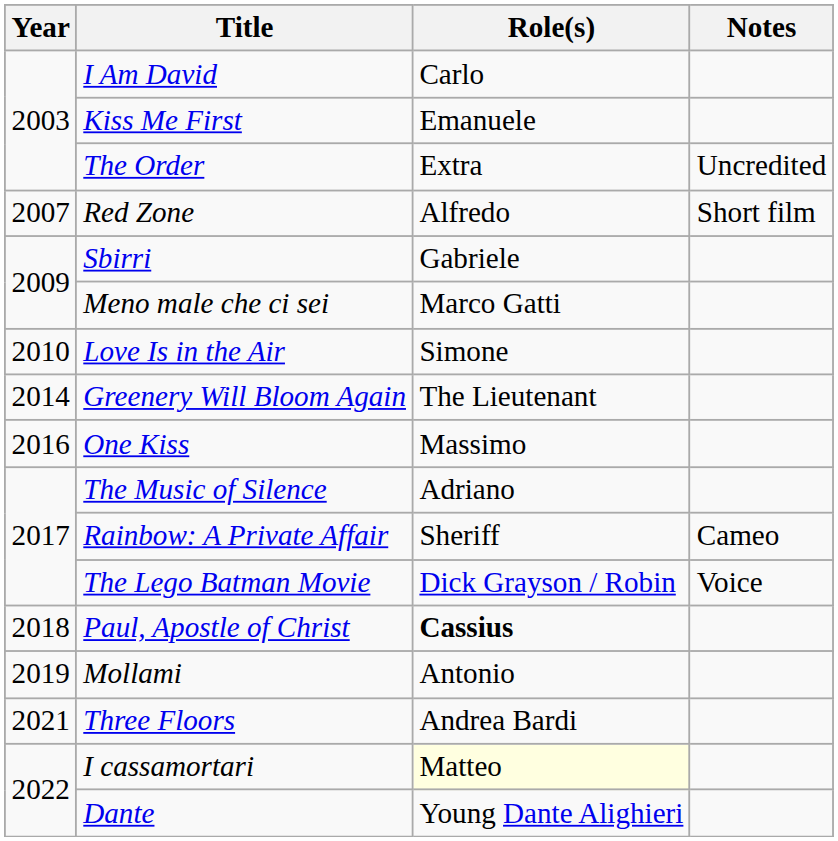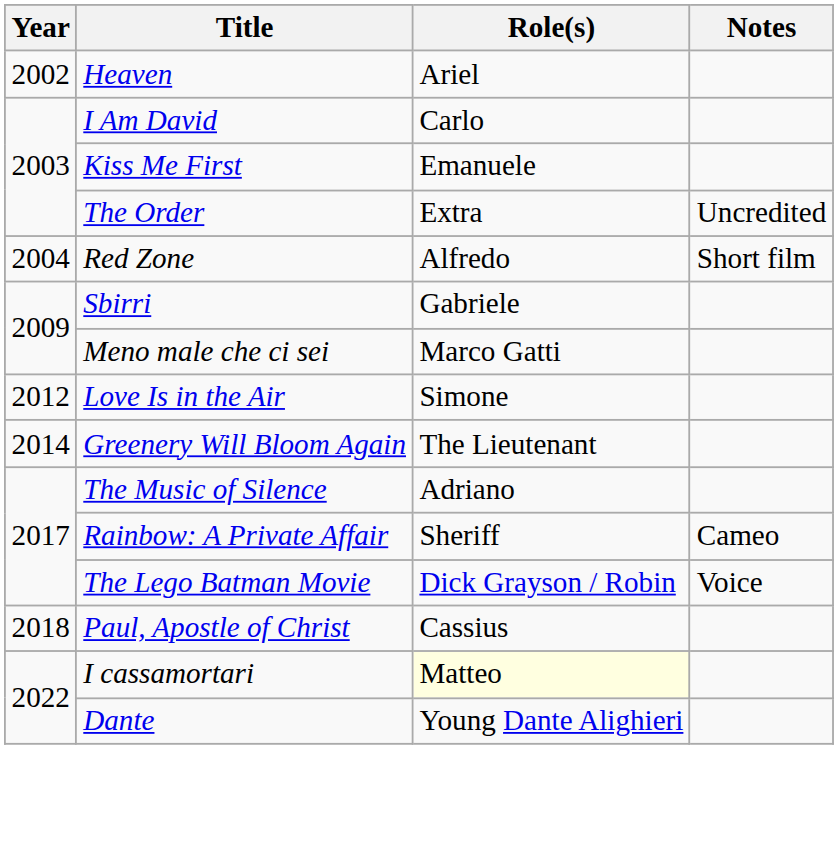+ row: 2002 | Heaven | Ariel
Red Zone | Year: 2007 -> 2004
Love Is in the Air | Year: 2010 -> 2012
- row: 2016 | One Kiss | Massimo
Paul, Apostle of Christ | Role(s): bold -> normal
- row: 2019 | Mollami | Antonio
- row: 2021 | Three Floors | Andrea Bardi
